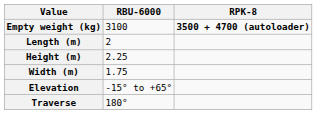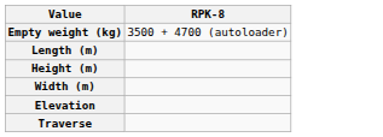- column: RBU-6000 | 3100 | 2 | 2.25 | 1.75 | -15° to +65° | 180°
Empty weight (kg) | RPK-8: bold -> normal
